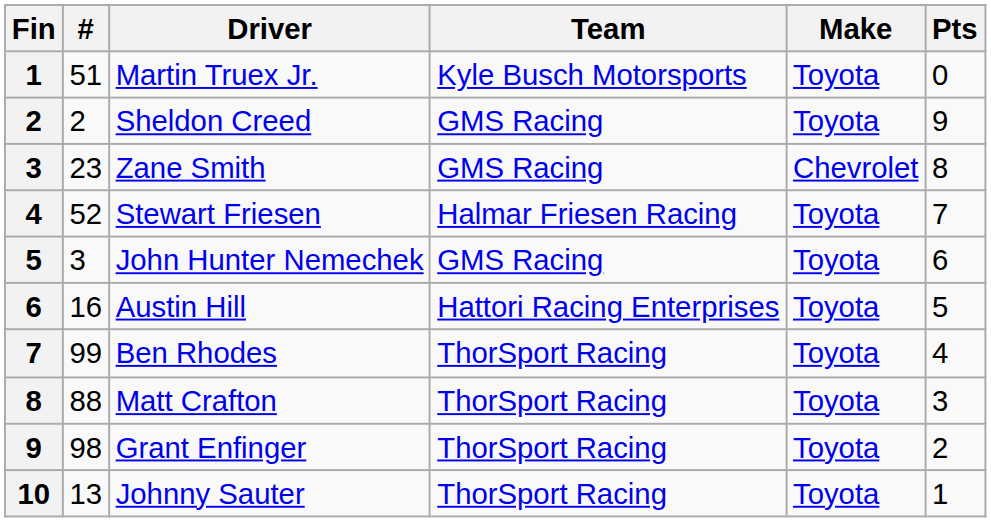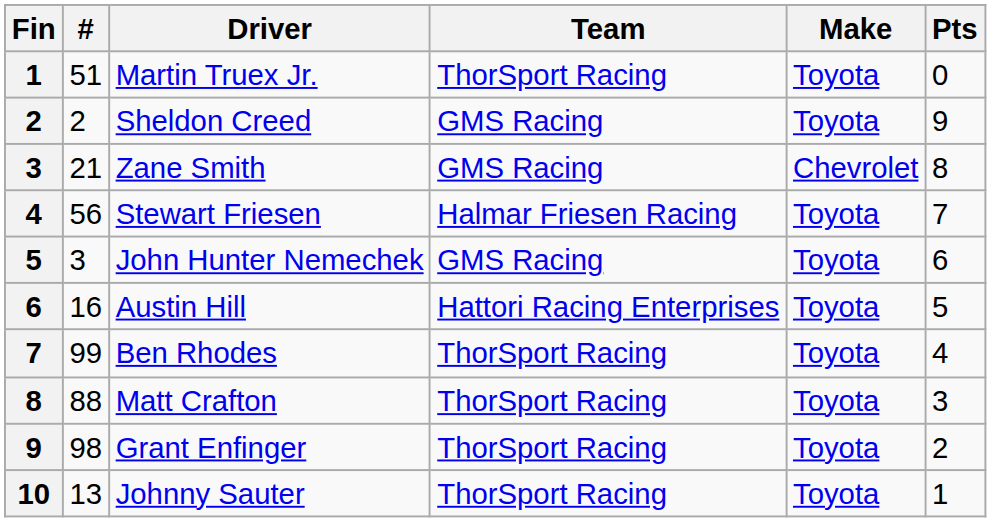Martin Truex Jr. | Team: Kyle Busch Motorsports -> ThorSport Racing
Zane Smith | #: 23 -> 21
Stewart Friesen | #: 52 -> 56
